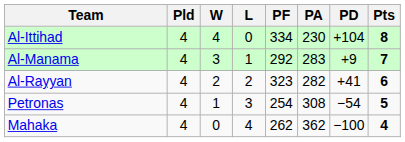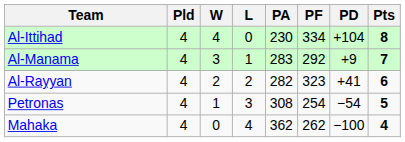columns swapped: PF <-> PA
